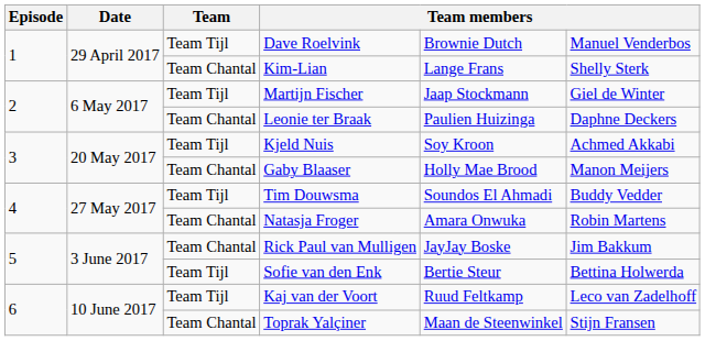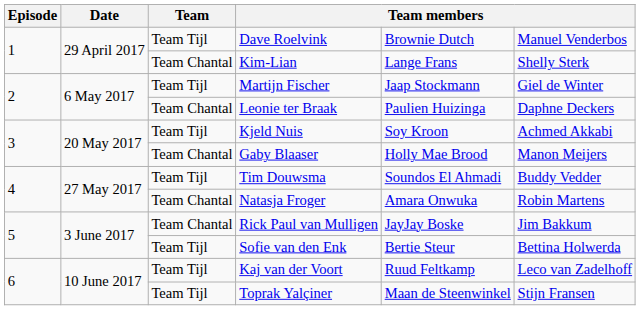Toprak Yalçiner | Team: Team Chantal -> Team Tijl
